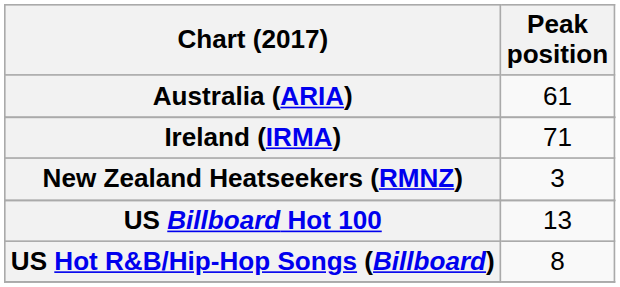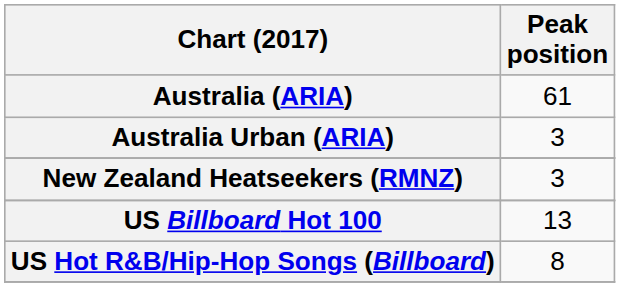+ row: Australia Urban (ARIA) | 3
- row: Ireland (IRMA) | 71
